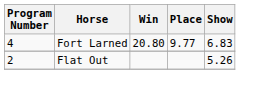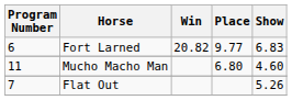Fort Larned | Program Number: 4 -> 6
Fort Larned | Win: 20.80 -> 20.82
+ row: 11 | Mucho Macho Man | 6.80 | 4.60
Flat Out | Program Number: 2 -> 7
